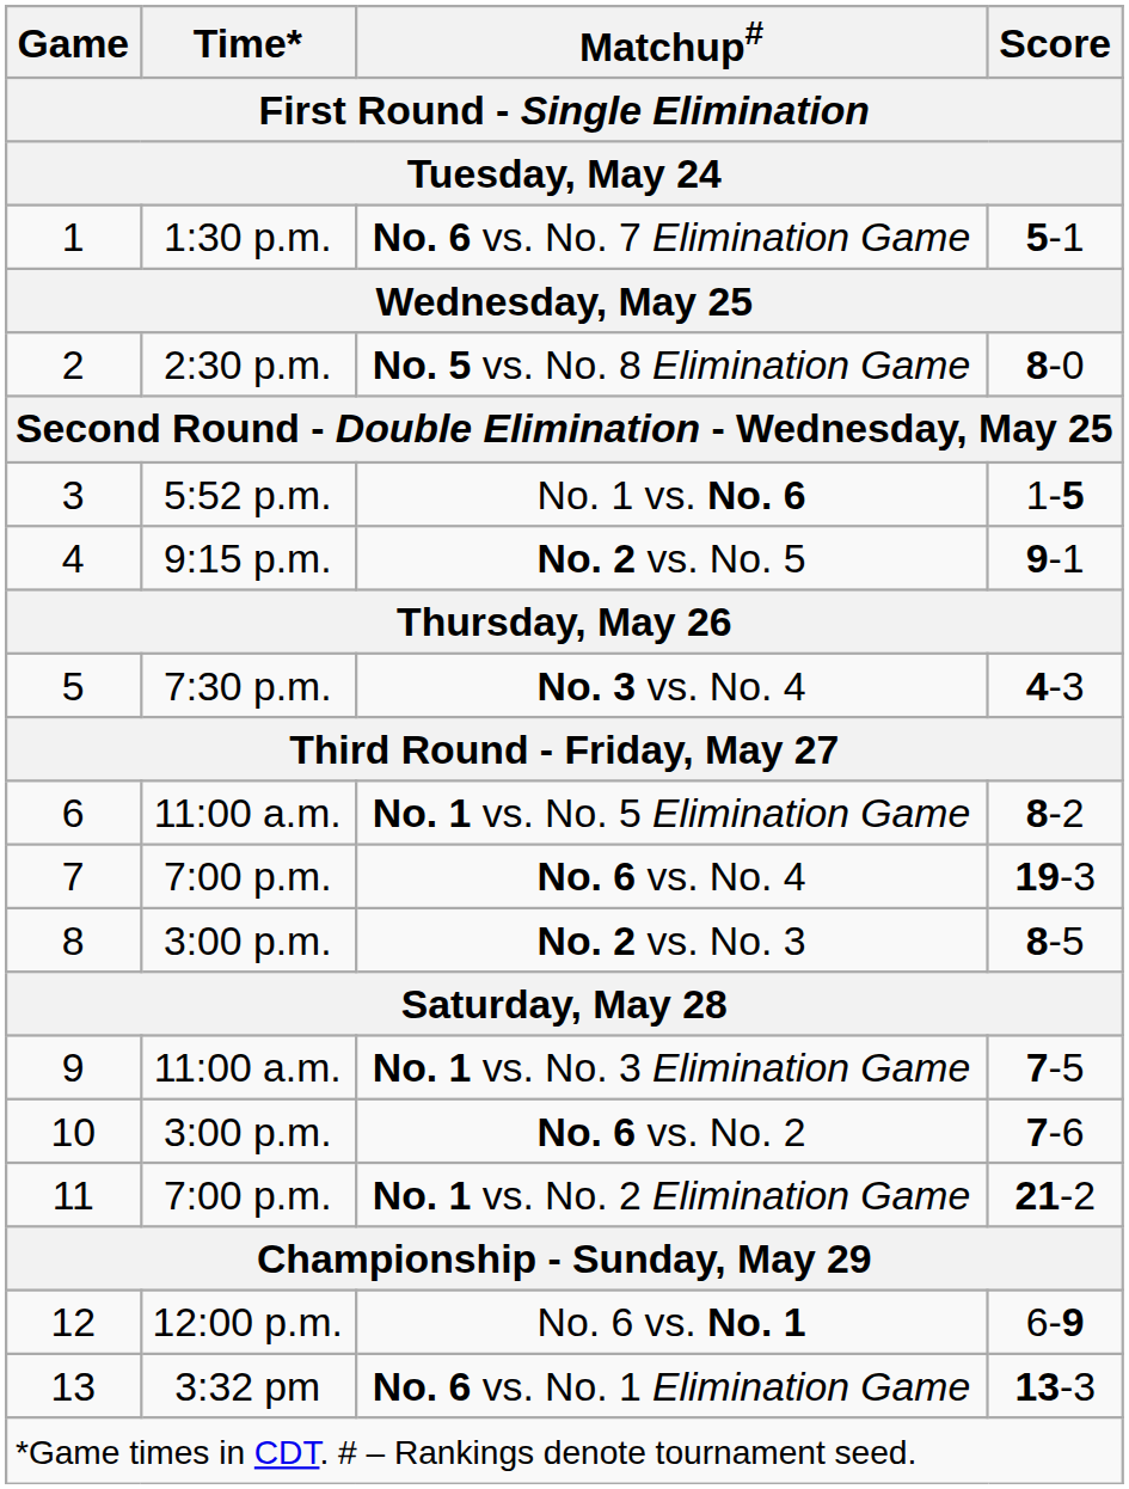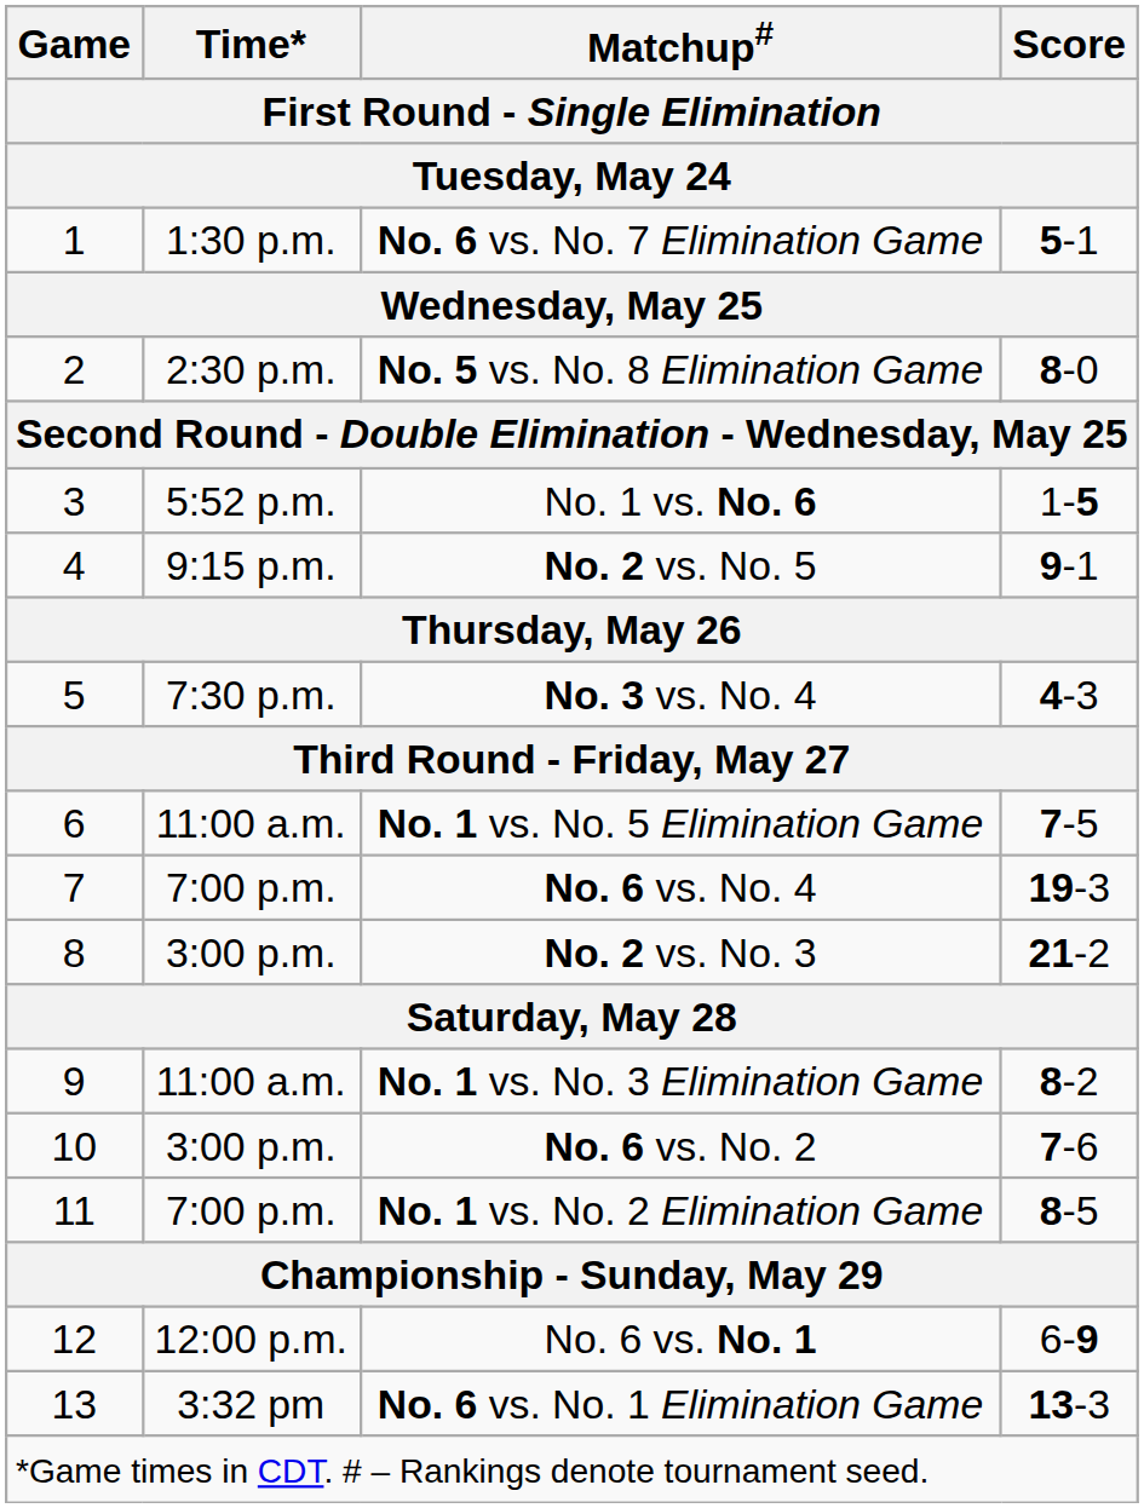No. 1 vs. No. 5 Elimination Game | Score: 8-2 -> 7-5
No. 2 vs. No. 3 | Score: 8-5 -> 21-2
No. 1 vs. No. 3 Elimination Game | Score: 7-5 -> 8-2
No. 1 vs. No. 2 Elimination Game | Score: 21-2 -> 8-5
